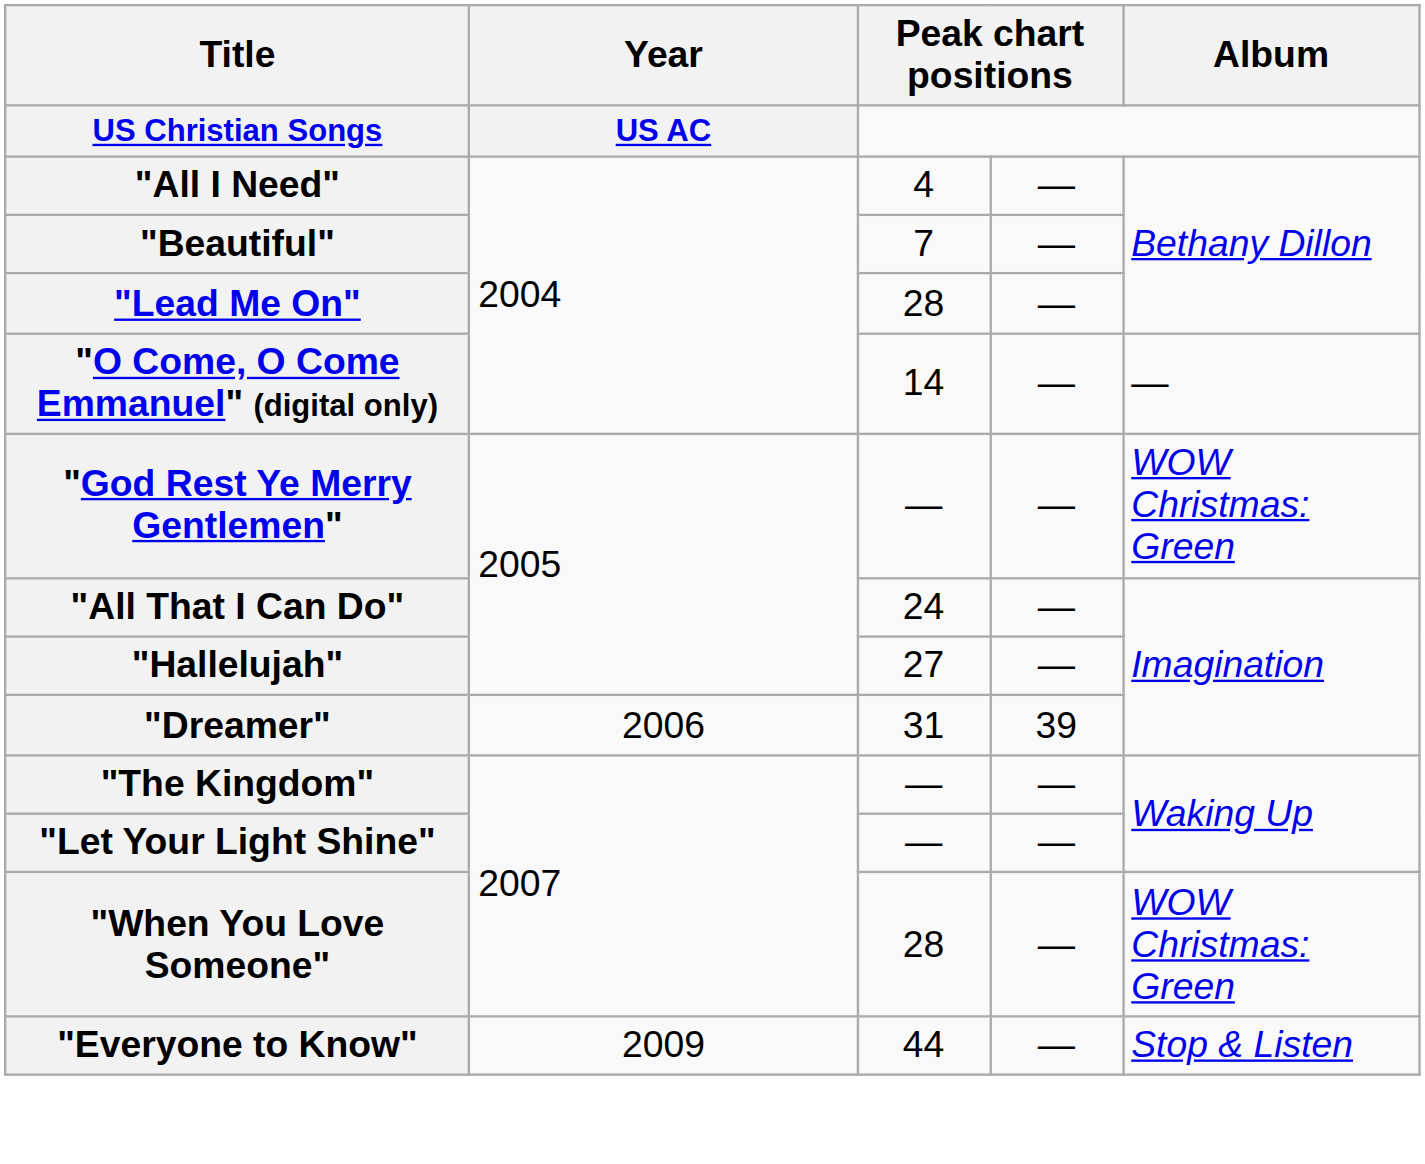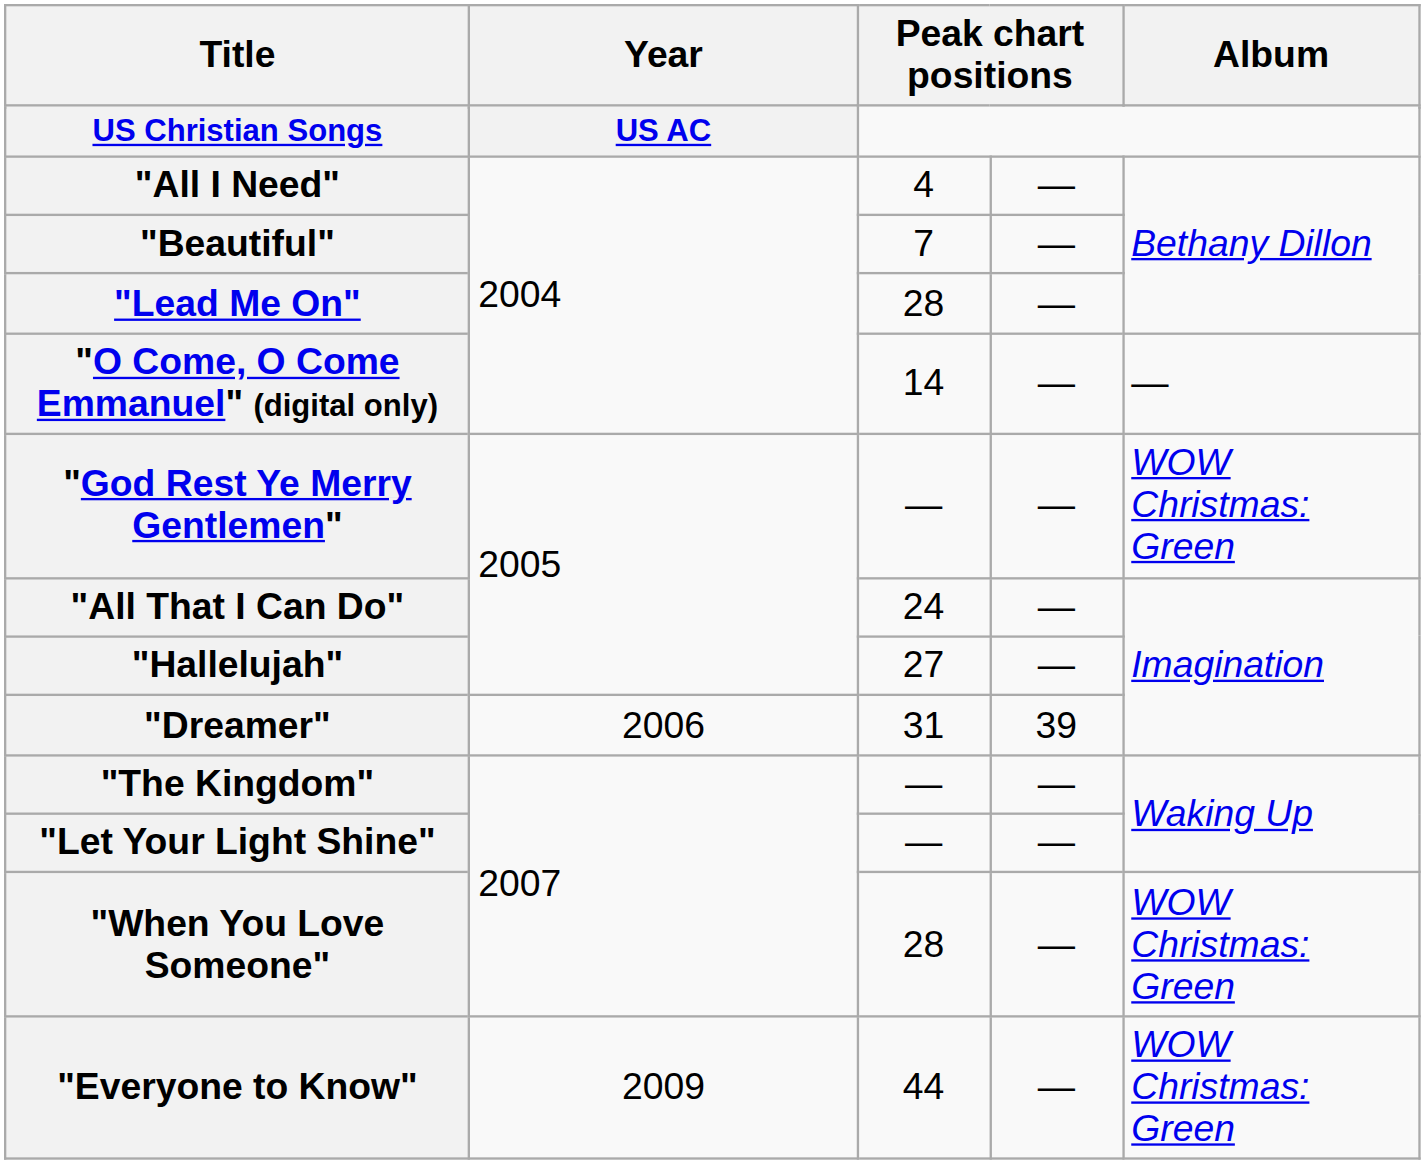"Everyone to Know" | Album: Stop & Listen -> WOW Christmas: Green
